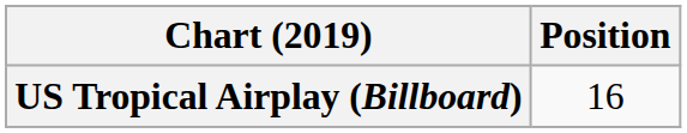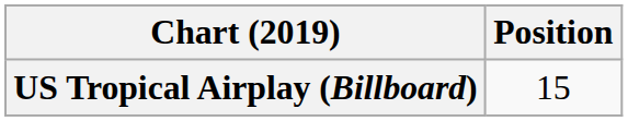US Tropical Airplay (Billboard) | Position: 16 -> 15
